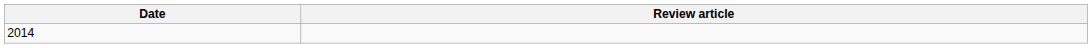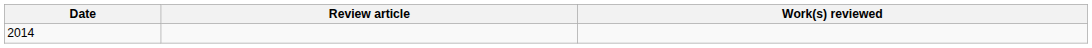+ column: Work(s) reviewed
